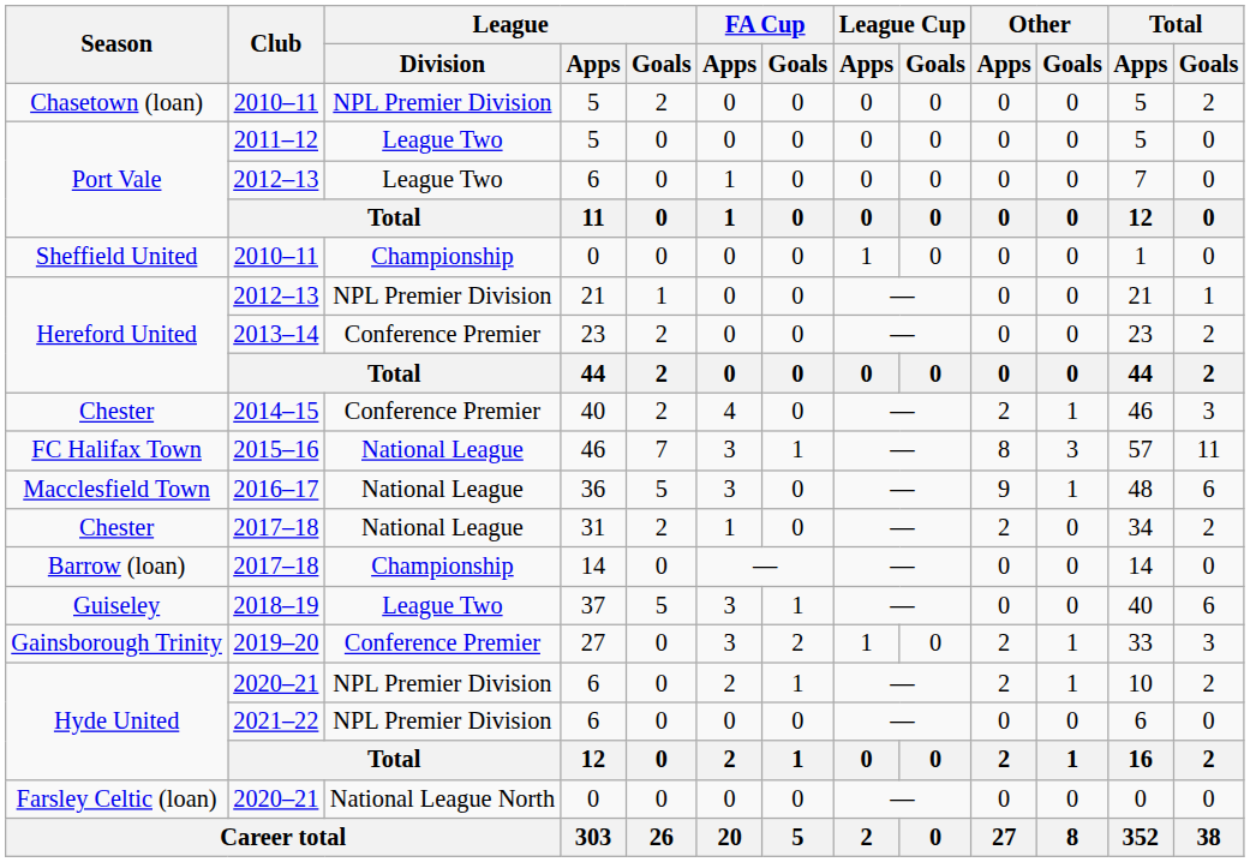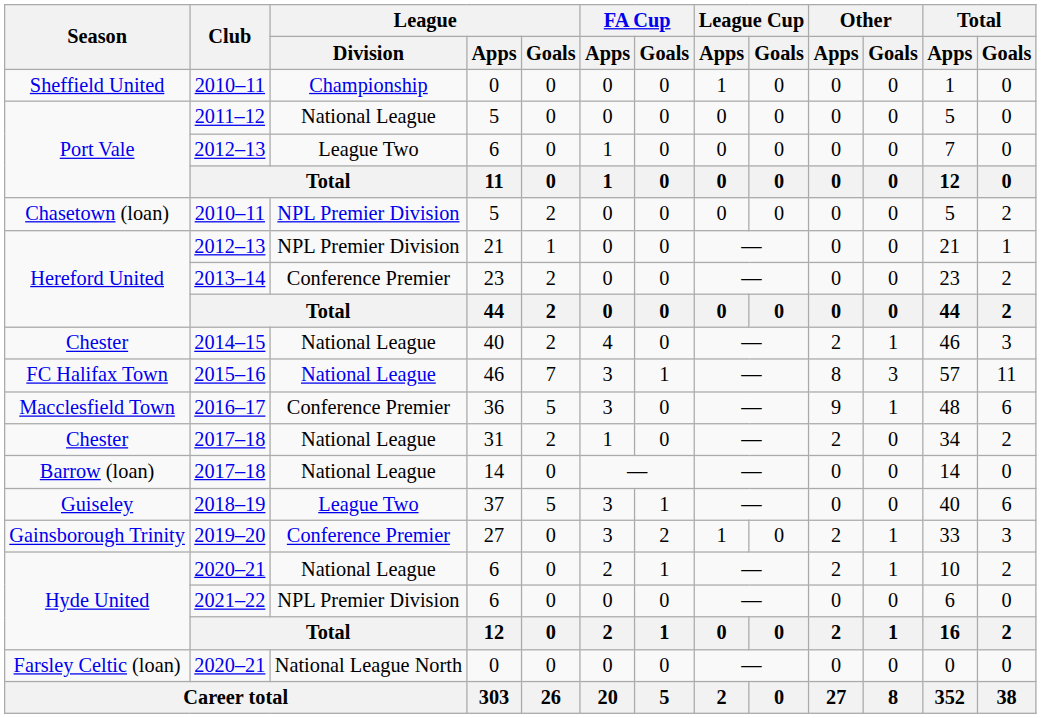rows swapped: Sheffield United <-> Chasetown (loan)
Port Vale / 2011–12 | League / Division: League Two -> National League
Chester / 2014–15 | League / Division: Conference Premier -> National League
Macclesfield Town | League / Division: National League -> Conference Premier
Barrow (loan) | League / Division: Championship -> National League
Hyde United / 2020–21 | League / Division: NPL Premier Division -> National League
